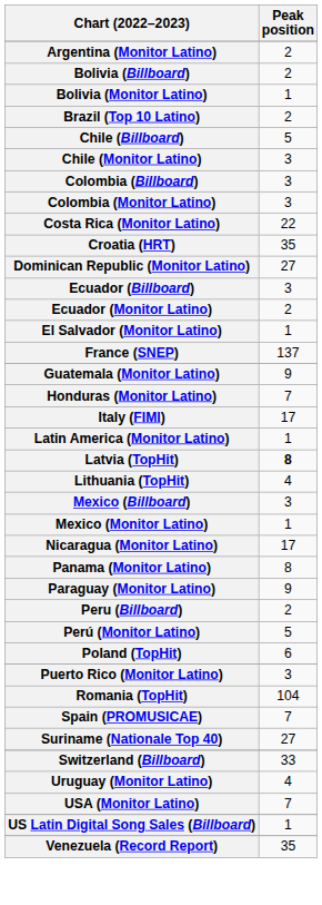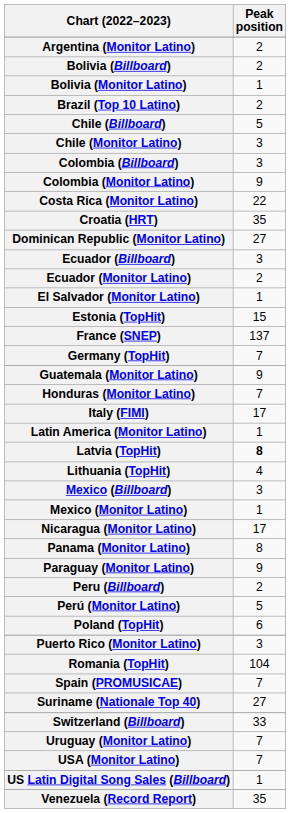Colombia (Monitor Latino) | Peak position: 3 -> 9
+ row: Estonia (TopHit) | 15
+ row: Germany (TopHit) | 7
Uruguay (Monitor Latino) | Peak position: 4 -> 7
